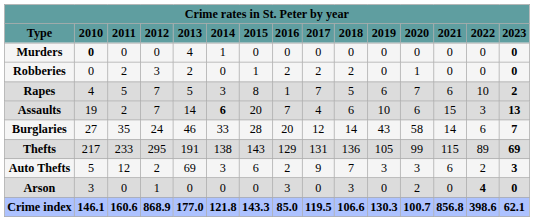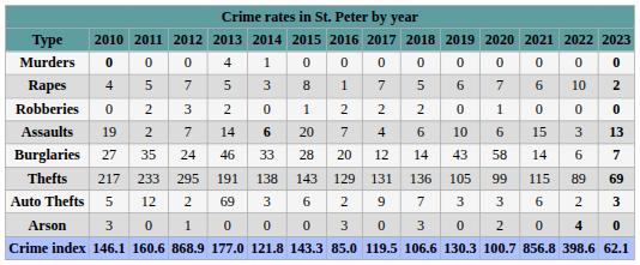rows swapped: Rapes <-> Robberies
